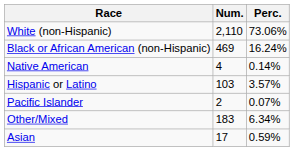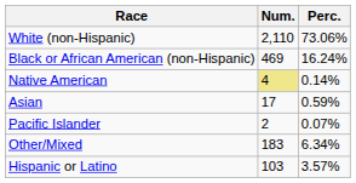Native American | Num.: no background -> khaki background
rows swapped: Asian <-> Hispanic or Latino
